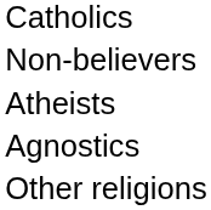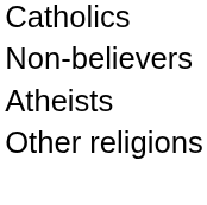- row: Agnostics
